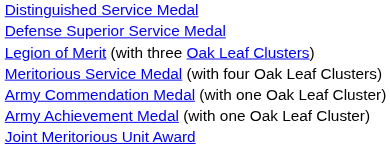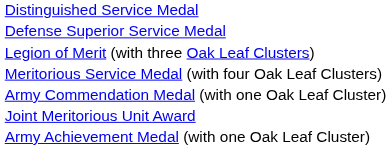rows swapped: Army Achievement Medal (with one Oak Leaf Cluster) <-> Joint Meritorious Unit Award
